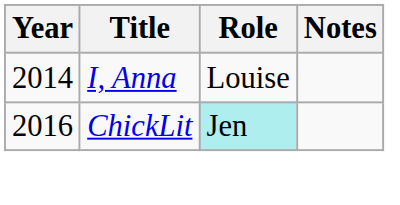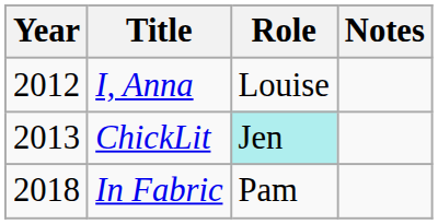I, Anna | Year: 2014 -> 2012
ChickLit | Year: 2016 -> 2013
+ row: 2018 | In Fabric | Pam
